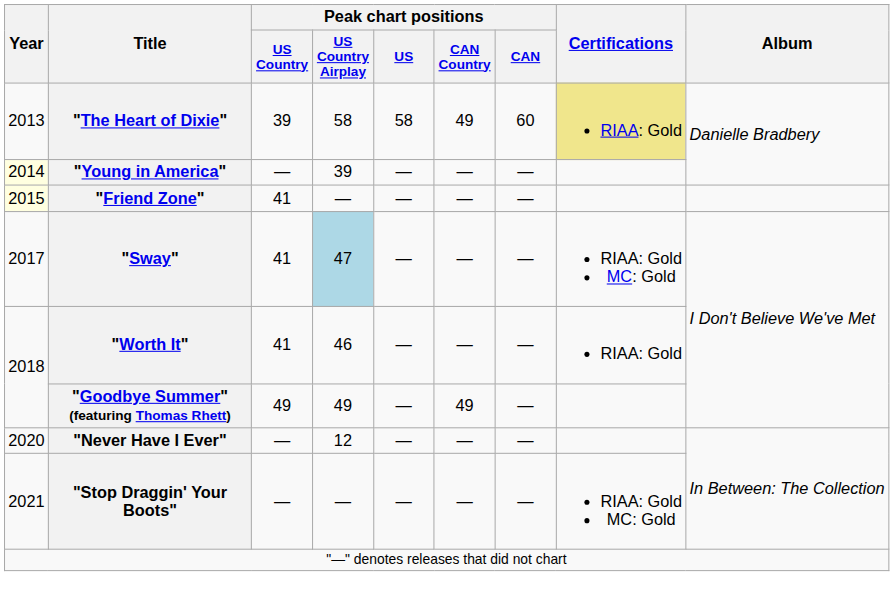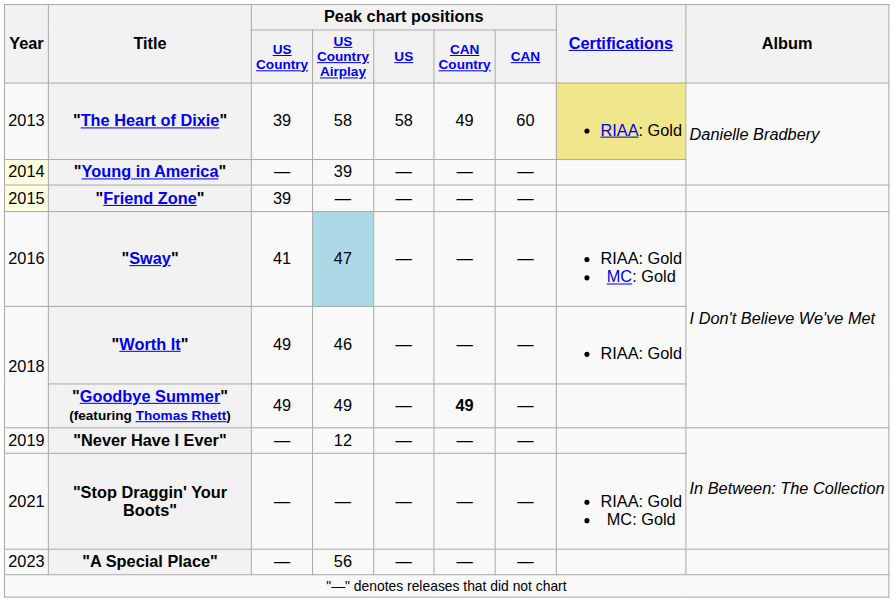"Friend Zone" | Peak chart positions / US Country: 41 -> 39
"Sway" | Year: 2017 -> 2016
"Worth It" | Peak chart positions / US Country: 41 -> 49
"Goodbye Summer" (featuring Thomas Rhett) | Peak chart positions / CAN Country: normal -> bold
"Never Have I Ever" | Year: 2020 -> 2019
+ row: 2023 | "A Special Place" | — | 56 | — | — | —
